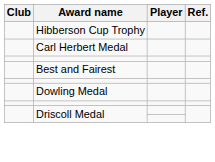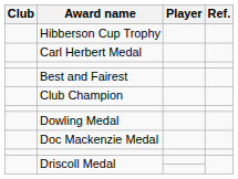+ row: Club Champion
+ row: Doc Mackenzie Medal
